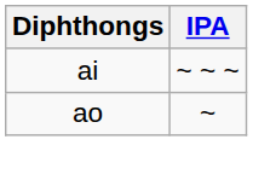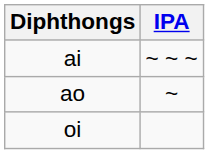+ row: oi
